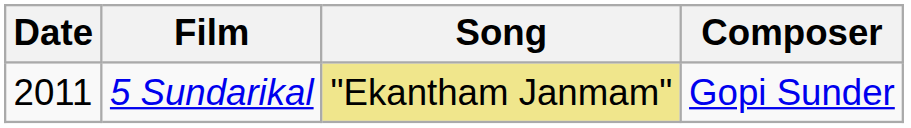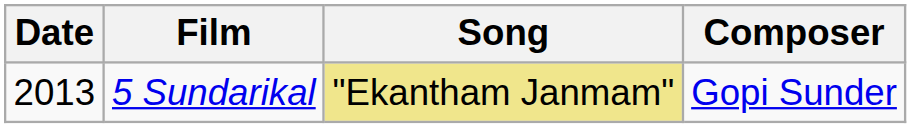5 Sundarikal | Date: 2011 -> 2013
